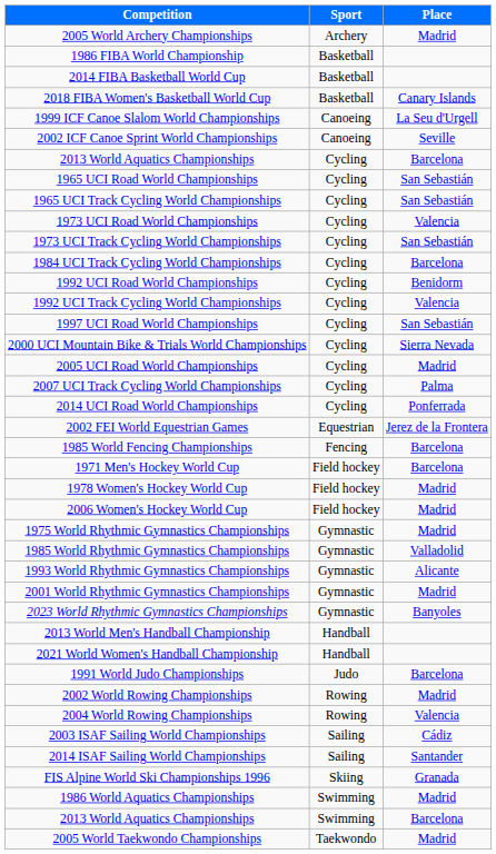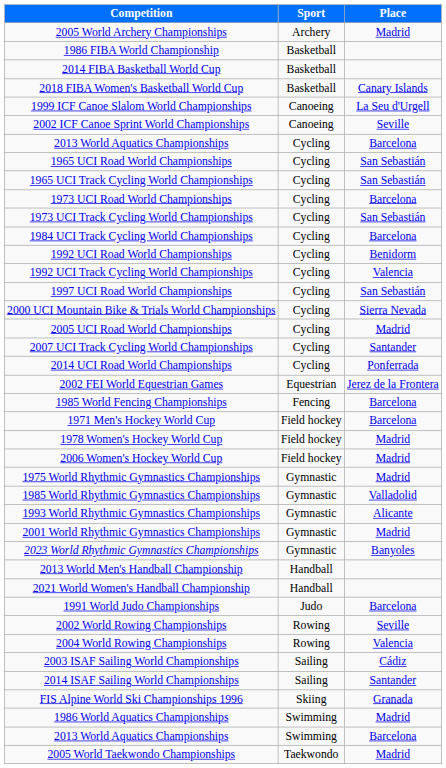1973 UCI Road World Championships | Place: Valencia -> Barcelona
2007 UCI Track Cycling World Championships | Place: Palma -> Santander
2002 World Rowing Championships | Place: Madrid -> Seville
